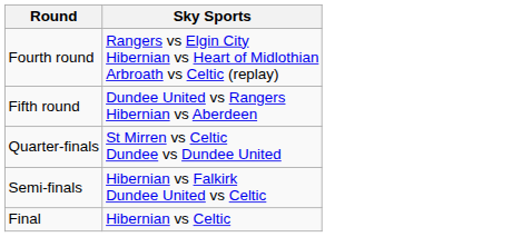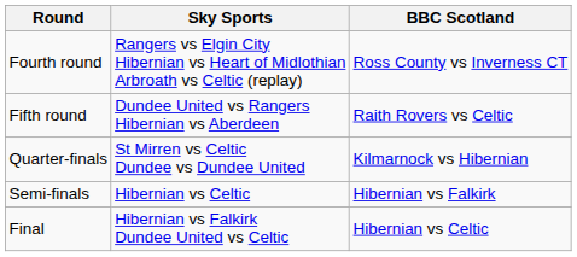+ column: BBC Scotland | Ross County vs Inverness CT | Raith Rovers vs Celtic | Kilmarnock vs Hibernian | Hibernian vs Falkirk | Hibernian vs Celtic
Semi-finals | Sky Sports: Hibernian vs Falkirk Dundee United vs Celtic -> Hibernian vs Celtic
Final | Sky Sports: Hibernian vs Celtic -> Hibernian vs Falkirk Dundee United vs Celtic
